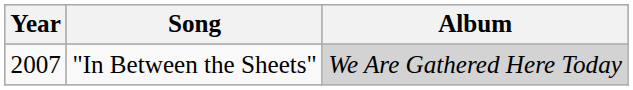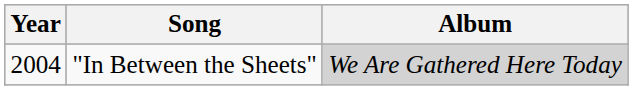"In Between the Sheets" | Year: 2007 -> 2004
